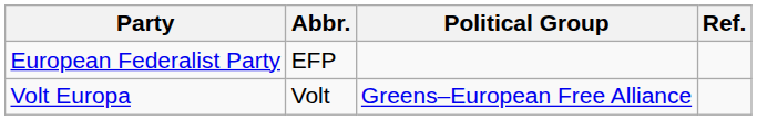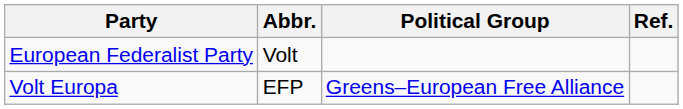European Federalist Party | Abbr.: EFP -> Volt
Volt Europa | Abbr.: Volt -> EFP
